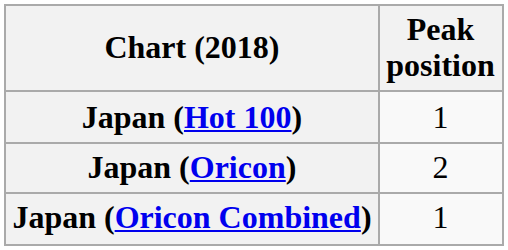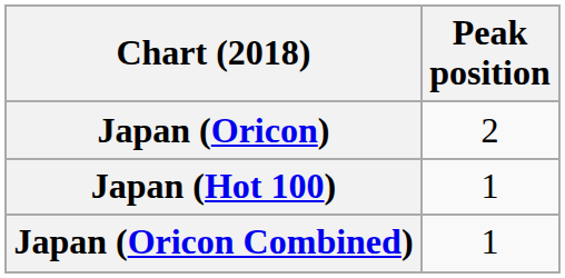rows swapped: Japan (Hot 100) <-> Japan (Oricon)
